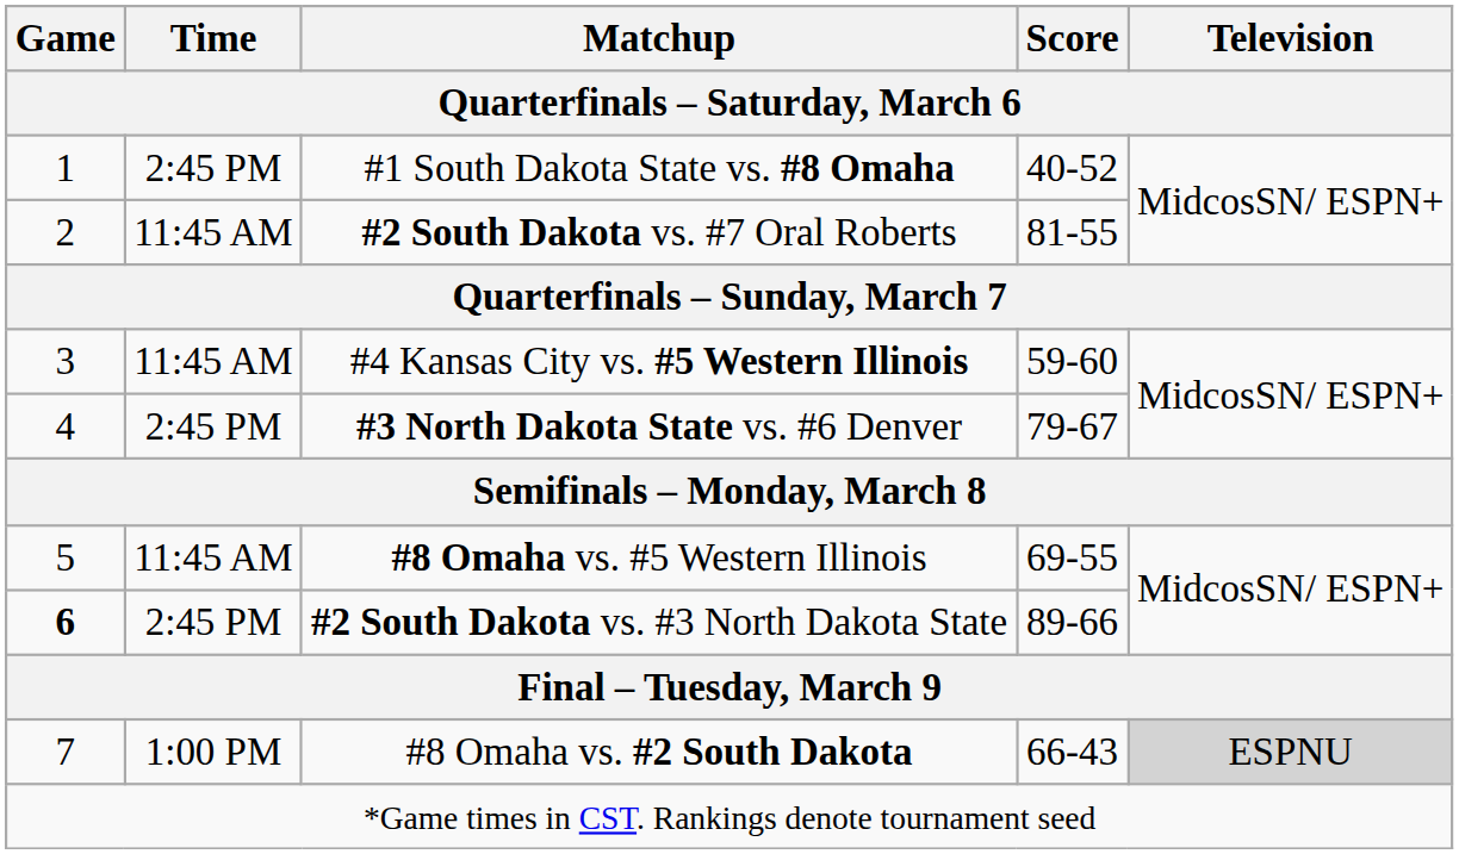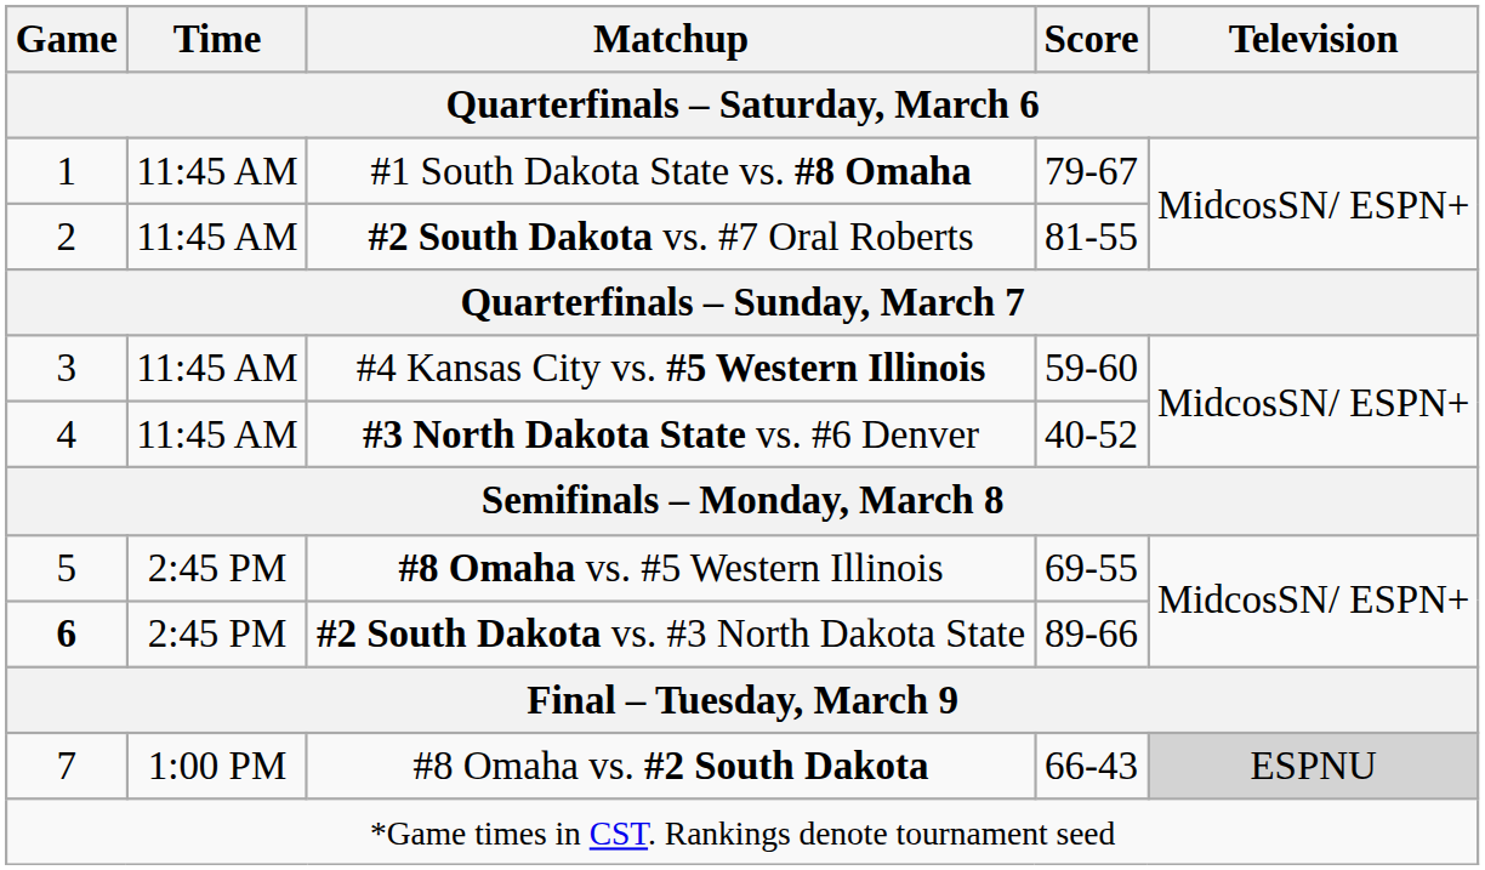#1 South Dakota State vs. #8 Omaha | Time: 2:45 PM -> 11:45 AM
#1 South Dakota State vs. #8 Omaha | Score: 40-52 -> 79-67
#3 North Dakota State vs. #6 Denver | Time: 2:45 PM -> 11:45 AM
#3 North Dakota State vs. #6 Denver | Score: 79-67 -> 40-52
#8 Omaha vs. #5 Western Illinois | Time: 11:45 AM -> 2:45 PM
